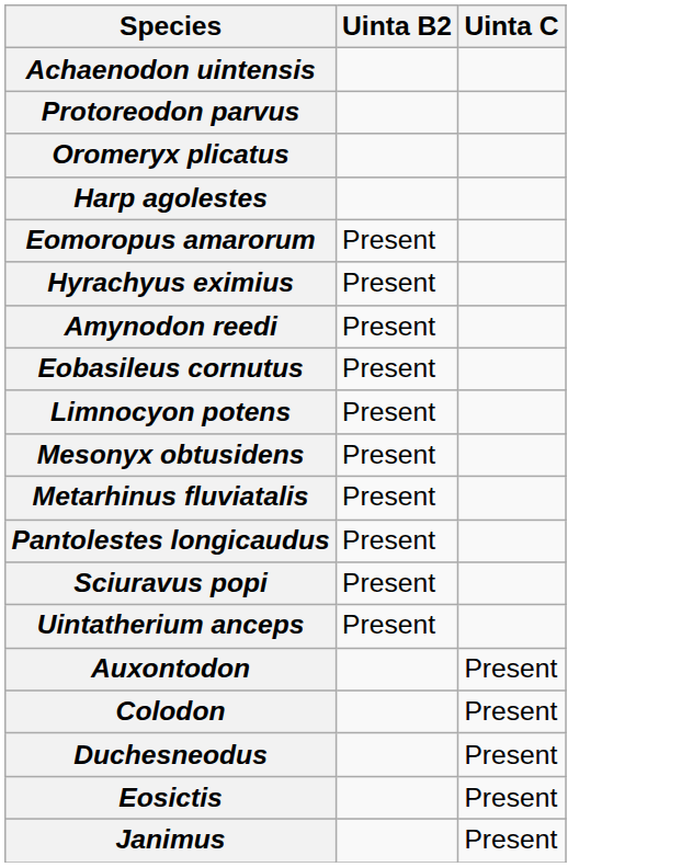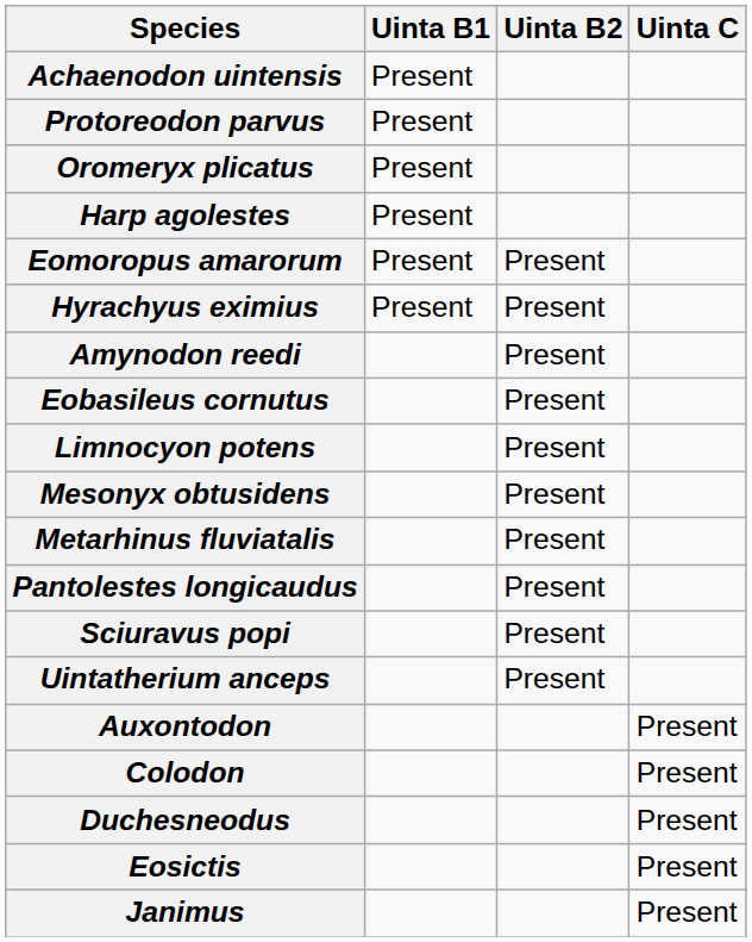+ column: Uinta B1 | Present | Present | Present | Present | Present | Present
